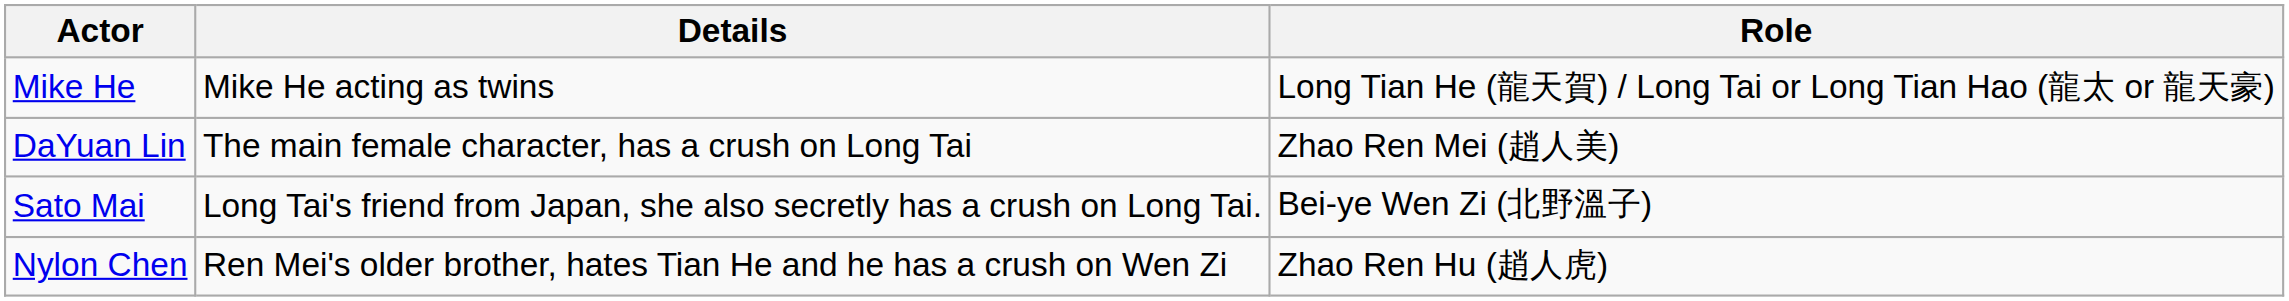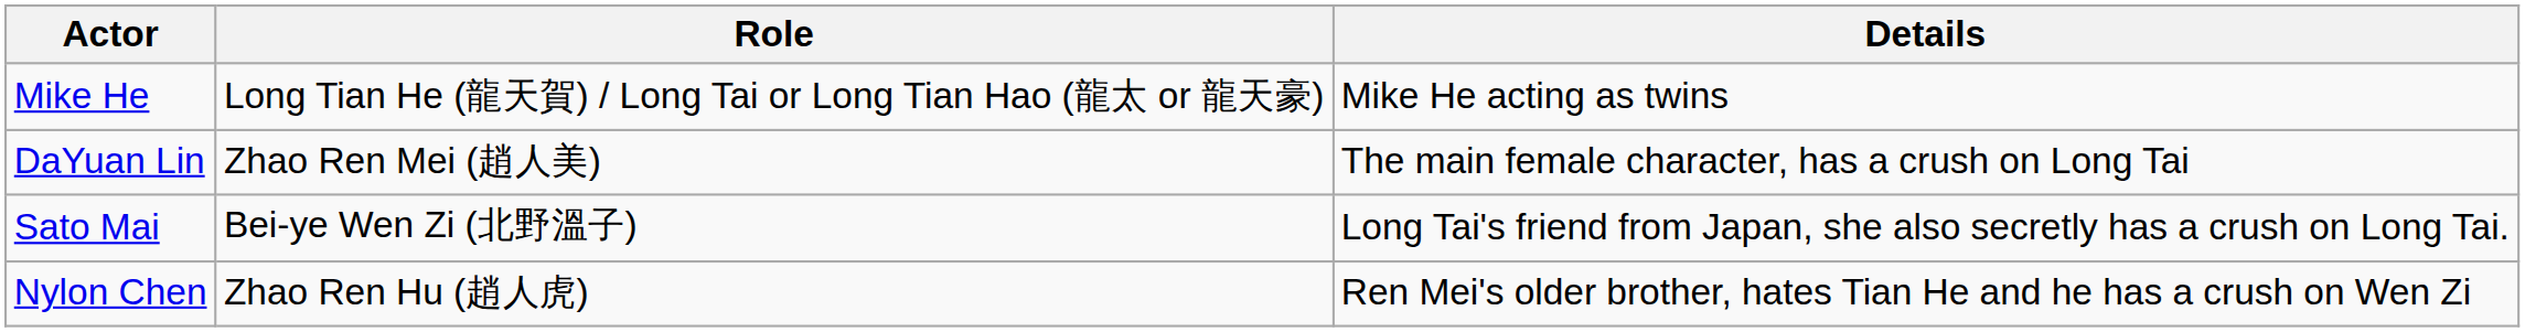columns swapped: Role <-> Details
